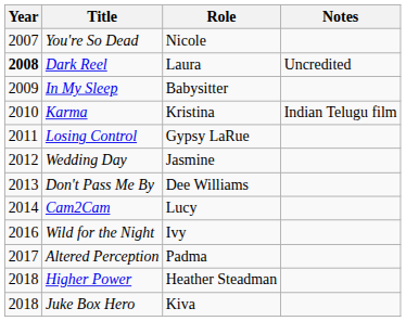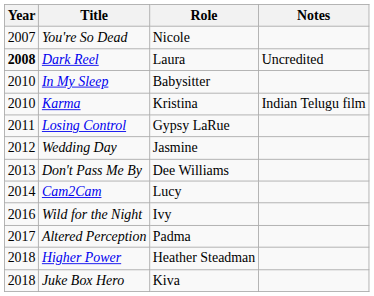In My Sleep | Year: 2009 -> 2010
